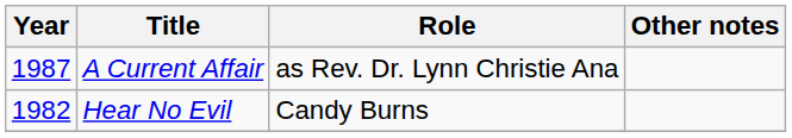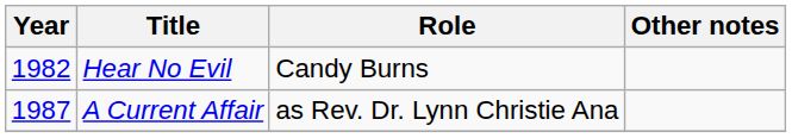rows swapped: Hear No Evil <-> A Current Affair
